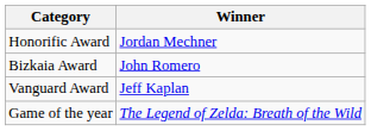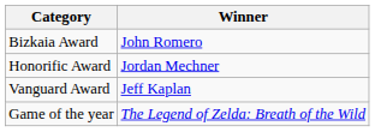rows swapped: Bizkaia Award <-> Honorific Award
